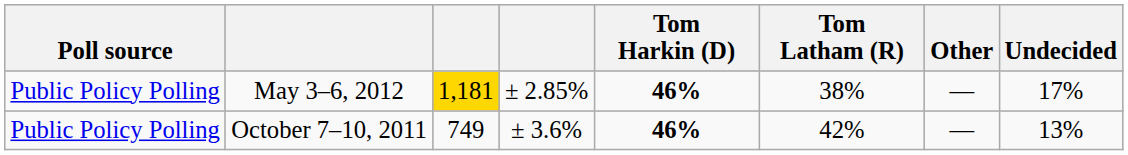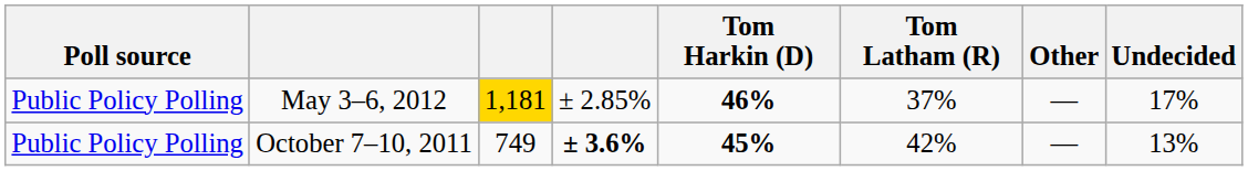May 3–6, 2012 | Tom Latham (R): 38% -> 37%
October 7–10, 2011 | column 4: normal -> bold
October 7–10, 2011 | Tom Harkin (D): 46% -> 45%
